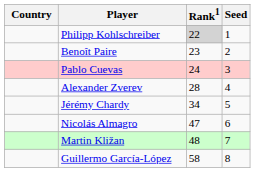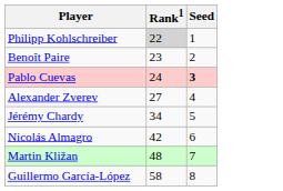- column: Country
Pablo Cuevas | Seed: normal -> bold
Alexander Zverev | Rank1: 28 -> 27
Nicolás Almagro | Rank1: 47 -> 42
